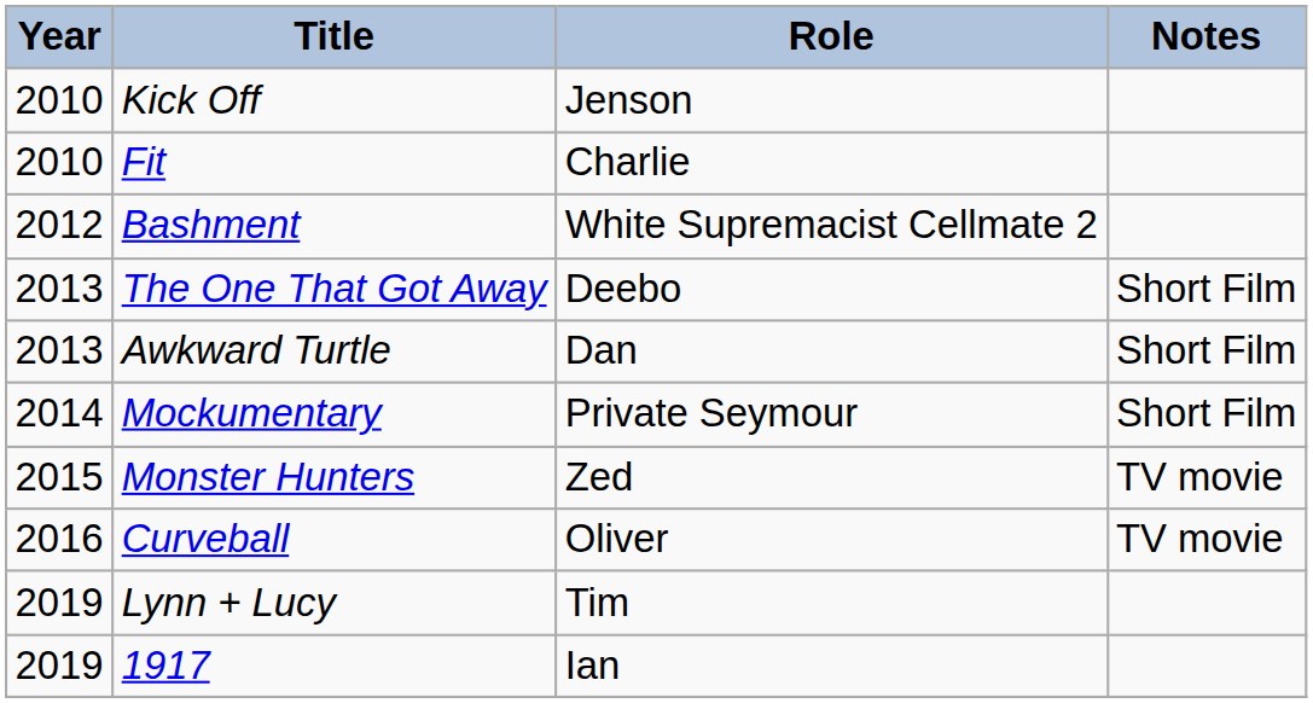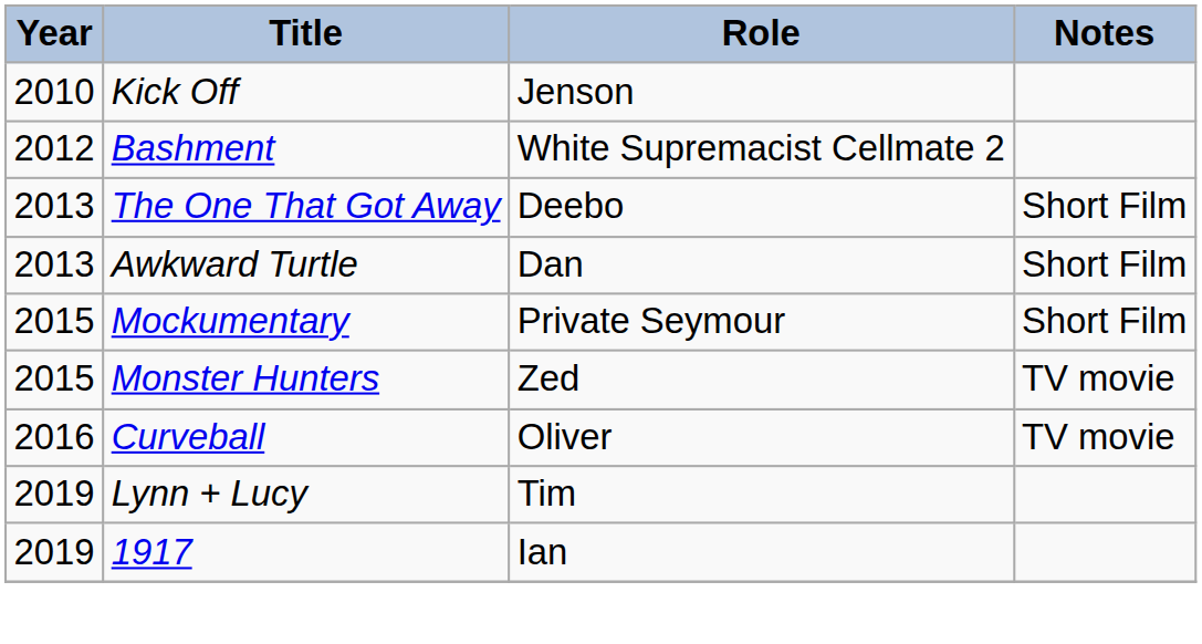- row: 2010 | Fit | Charlie
Mockumentary | Year: 2014 -> 2015
